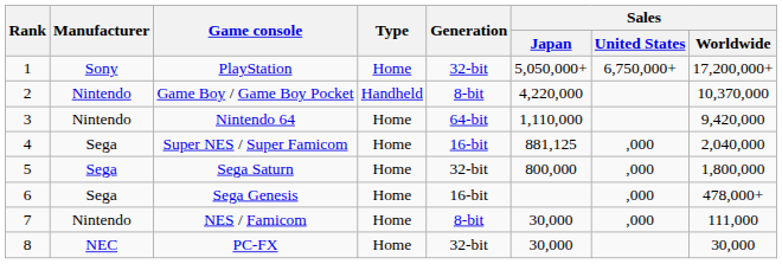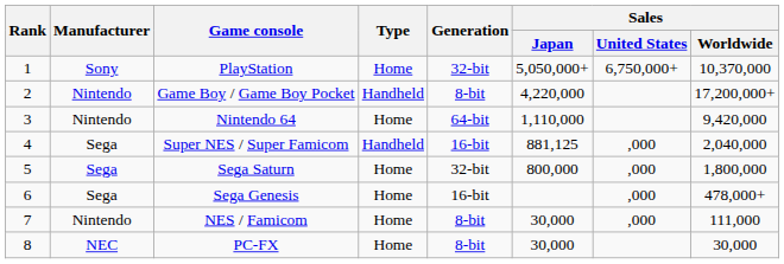PlayStation | Sales / Worldwide: 17,200,000+ -> 10,370,000
Game Boy / Game Boy Pocket | Sales / Worldwide: 10,370,000 -> 17,200,000+
Super NES / Super Famicom | Type: Home -> Handheld
PC-FX | Generation: 32-bit -> 8-bit
